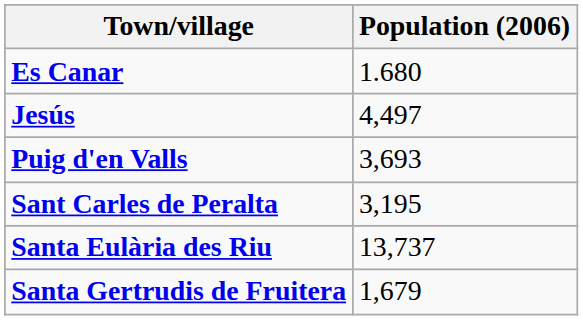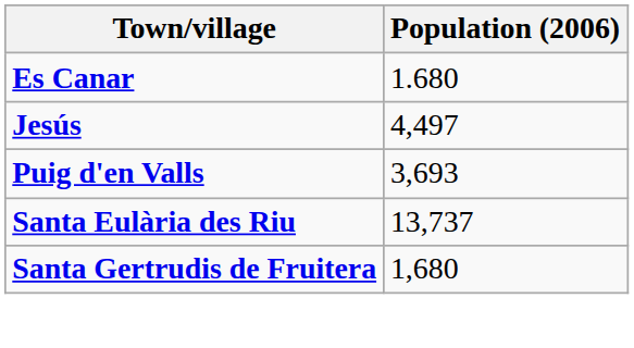- row: Sant Carles de Peralta | 3,195
Santa Gertrudis de Fruitera | Population (2006): 1,679 -> 1,680
